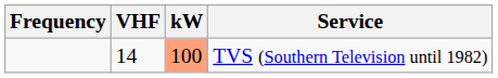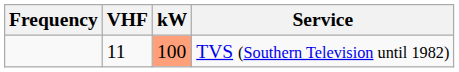TVS (Southern Television until 1982) | VHF: 14 -> 11
